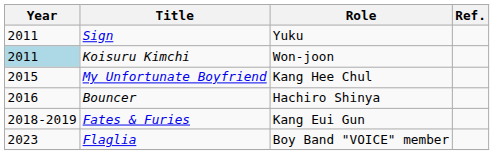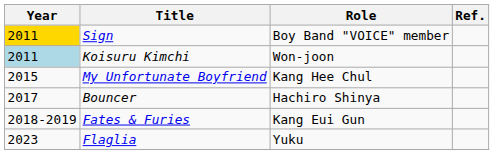Sign | Year: no background -> gold background
Sign | Role: Yuku -> Boy Band "VOICE" member
Bouncer | Year: 2016 -> 2017
Flaglia | Role: Boy Band "VOICE" member -> Yuku
